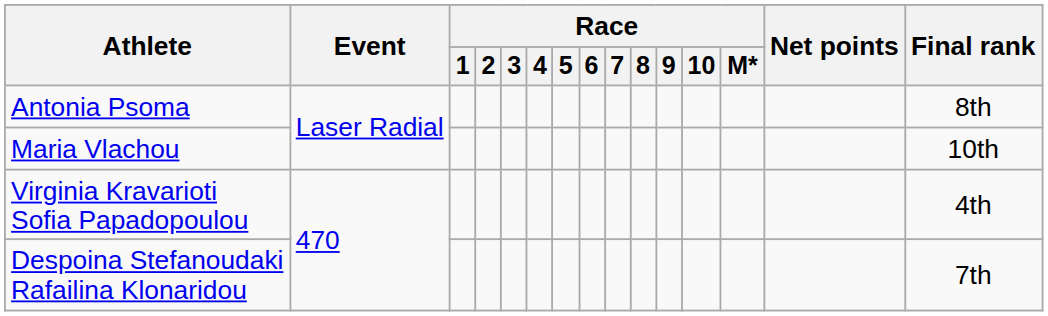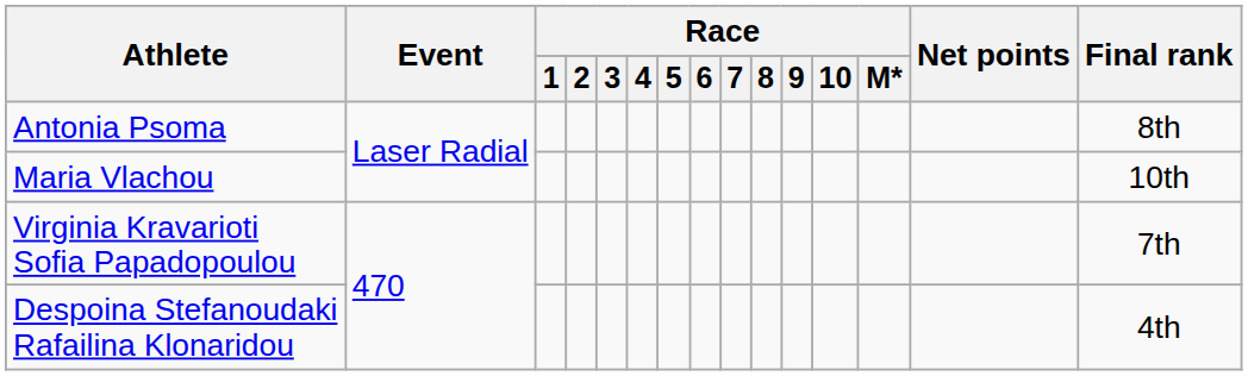Virginia Kravarioti Sofia Papadopoulou | Final rank: 4th -> 7th
Despoina Stefanoudaki Rafailina Klonaridou | Final rank: 7th -> 4th
